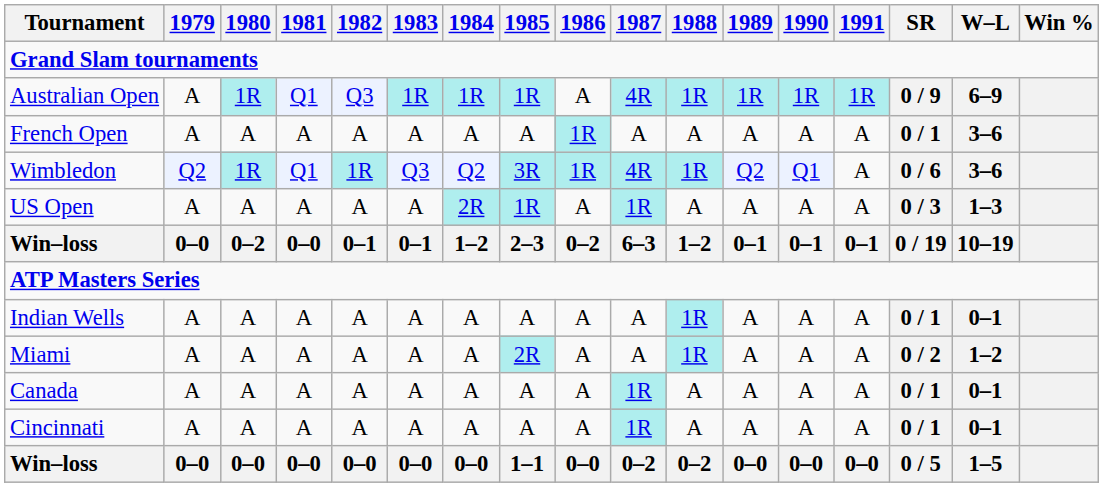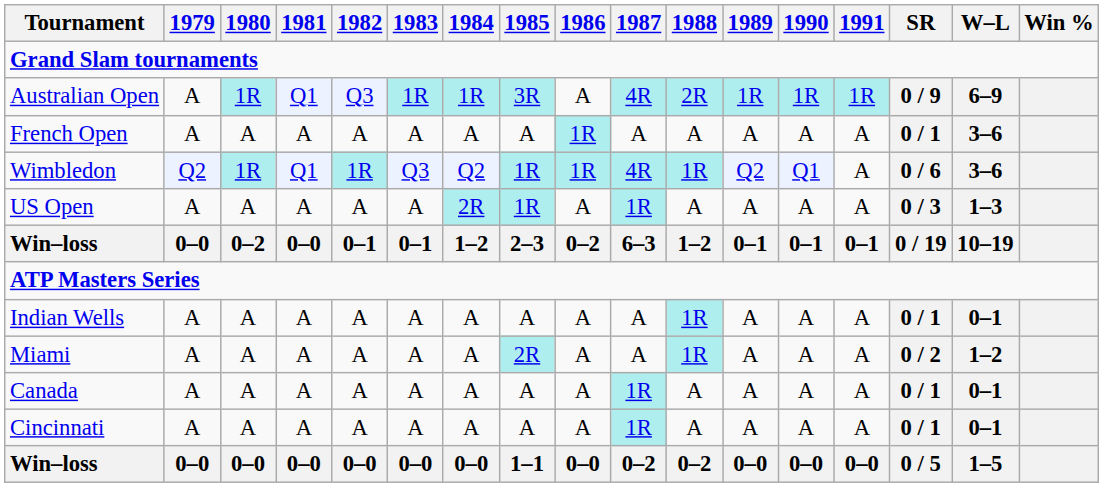Australian Open | 1985: 1R -> 3R
Australian Open | 1988: 1R -> 2R
Wimbledon | 1985: 3R -> 1R
